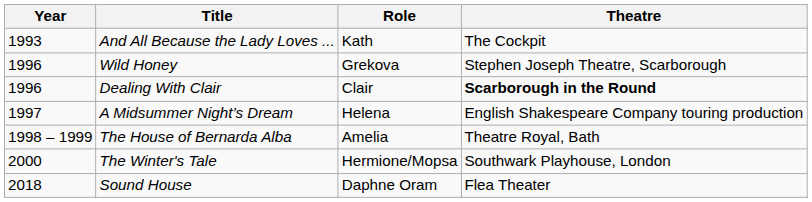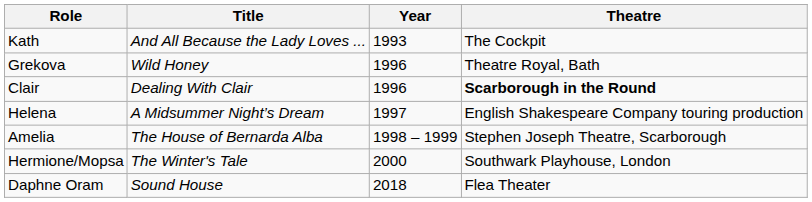columns swapped: Year <-> Role
Wild Honey | Theatre: Stephen Joseph Theatre, Scarborough -> Theatre Royal, Bath
The House of Bernarda Alba | Theatre: Theatre Royal, Bath -> Stephen Joseph Theatre, Scarborough
